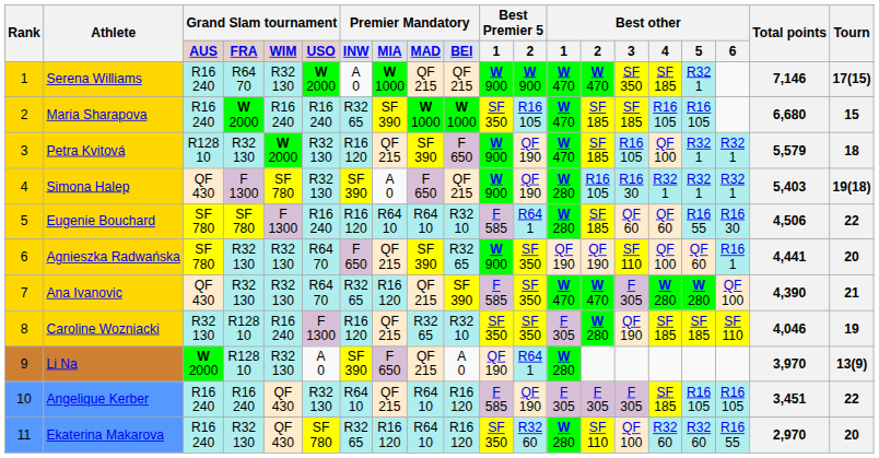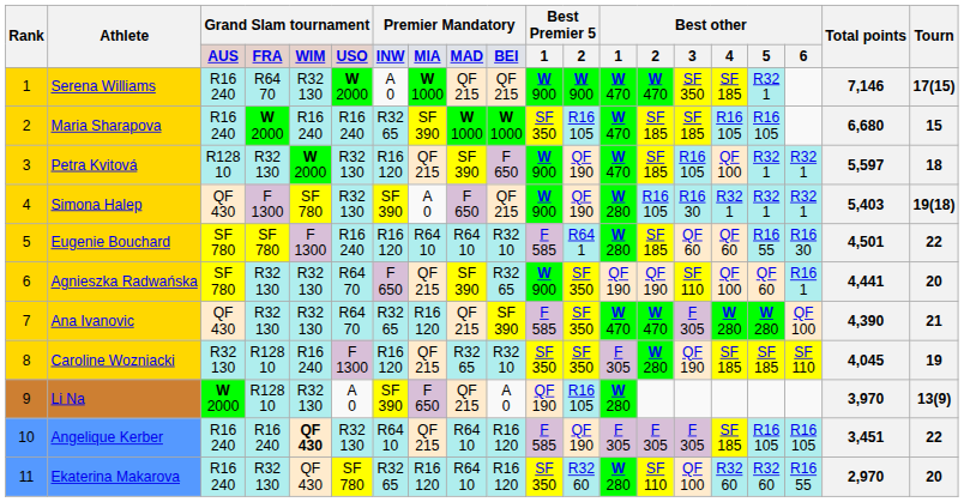Petra Kvitová | Total points: 5,579 -> 5,597
Eugenie Bouchard | Total points: 4,506 -> 4,501
Caroline Wozniacki | Total points: 4,046 -> 4,045
Li Na | column 12: R64 1 -> R16 105
Angelique Kerber | column 5: normal -> bold
